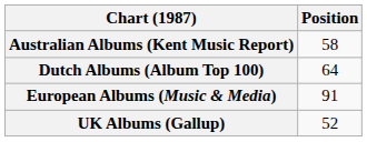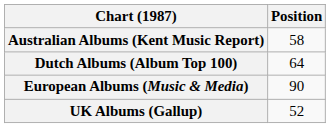European Albums (Music & Media) | Position: 91 -> 90
